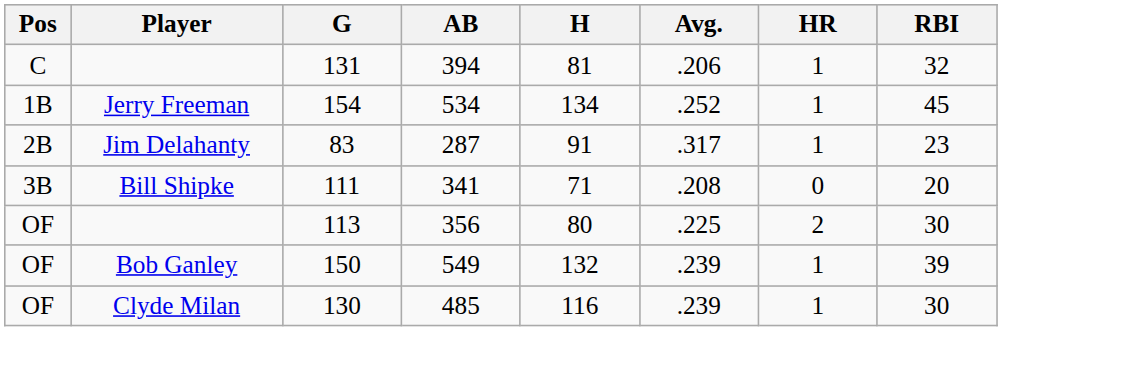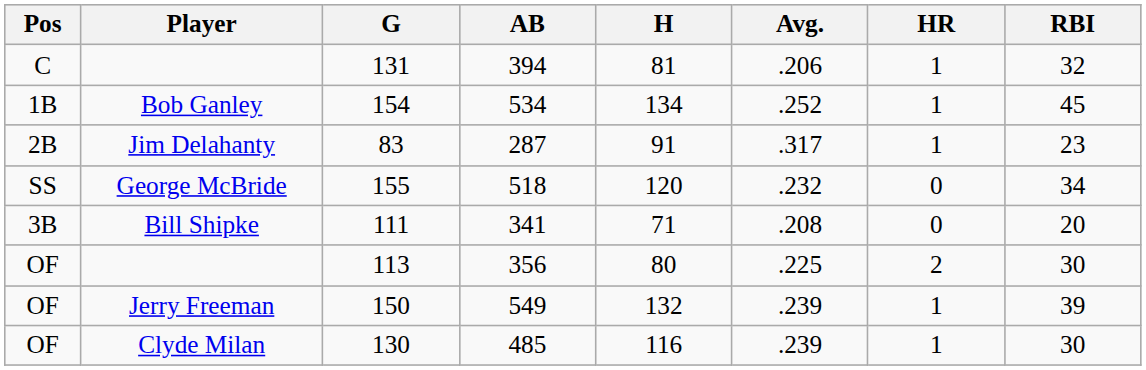154 | Player: Jerry Freeman -> Bob Ganley
+ row: SS | George McBride | 155 | 518 | 120 | .232 | 0 | 34
150 | Player: Bob Ganley -> Jerry Freeman
